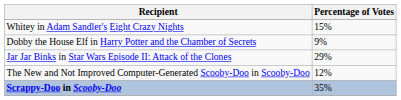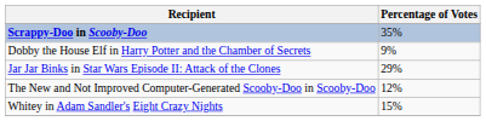rows swapped: Scrappy-Doo in Scooby-Doo <-> Whitey in Adam Sandler's Eight Crazy Nights
